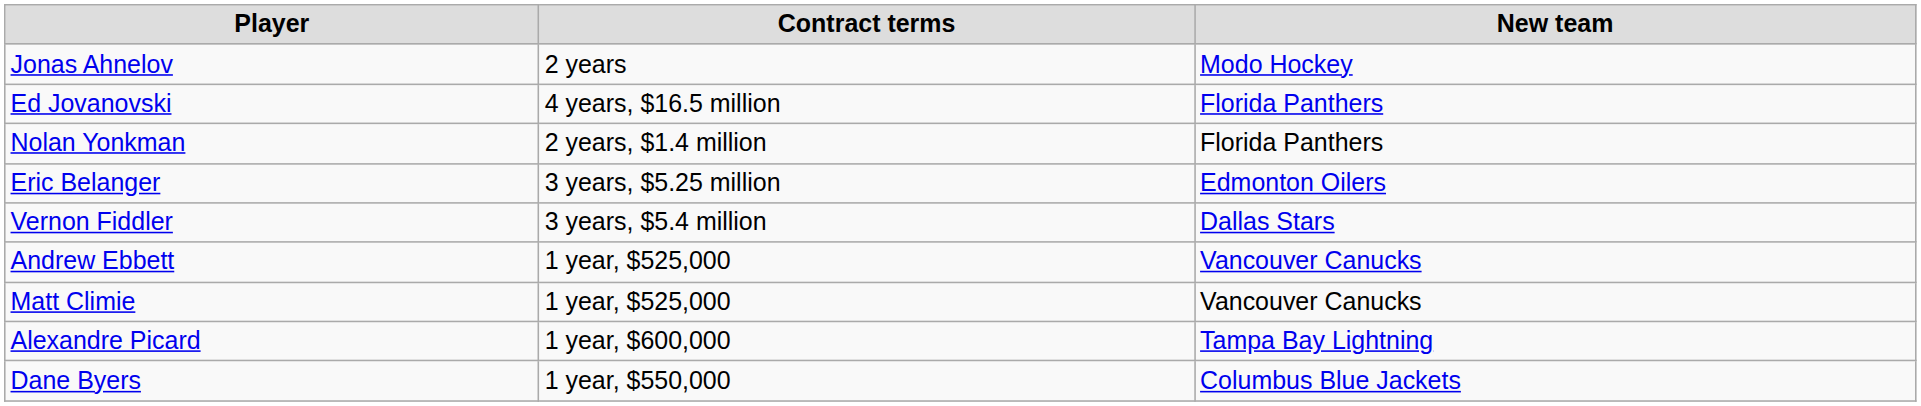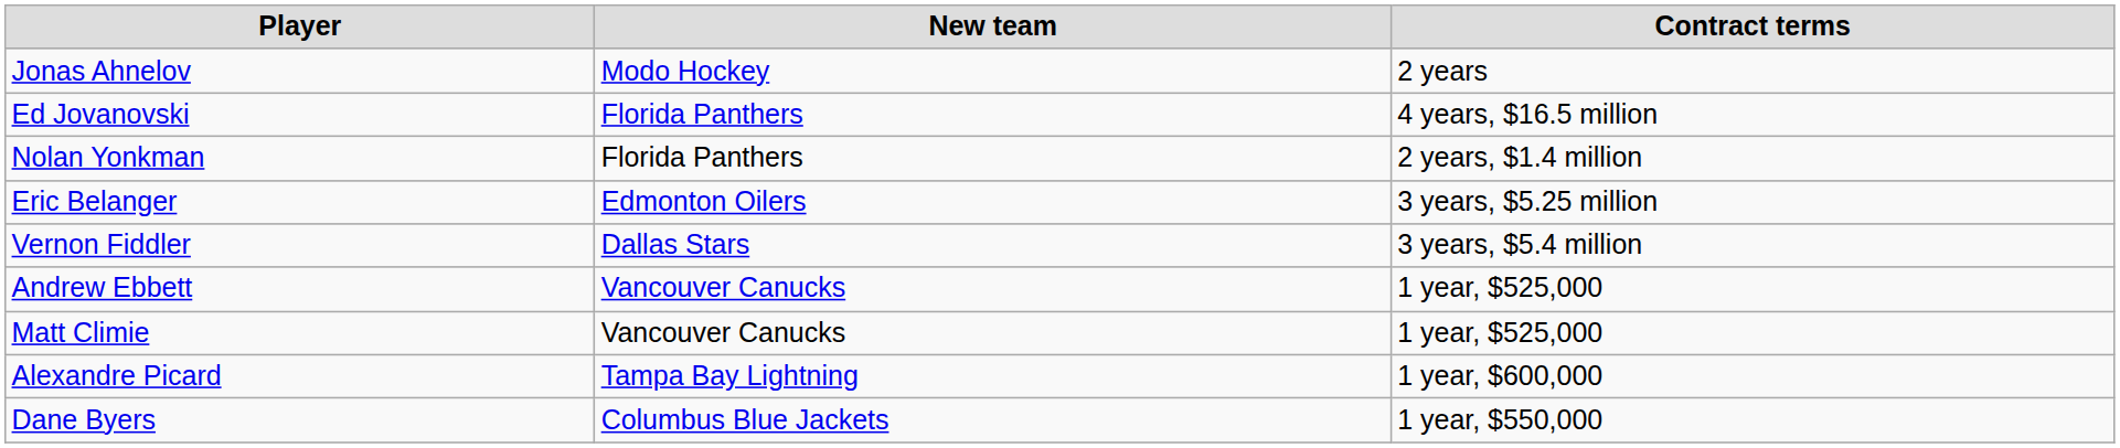columns swapped: New team <-> Contract terms
